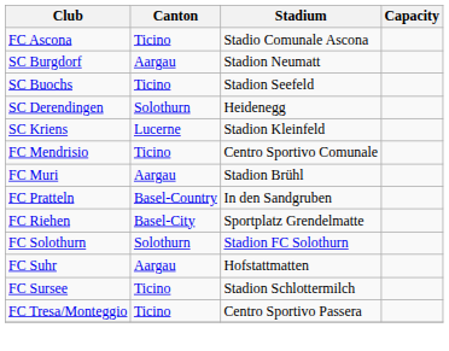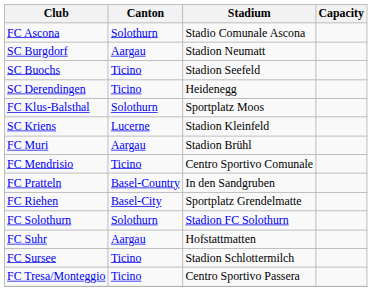FC Ascona | Canton: Ticino -> Solothurn
SC Derendingen | Canton: Solothurn -> Ticino
+ row: FC Klus-Balsthal | Solothurn | Sportplatz Moos
rows swapped: FC Mendrisio <-> FC Muri
